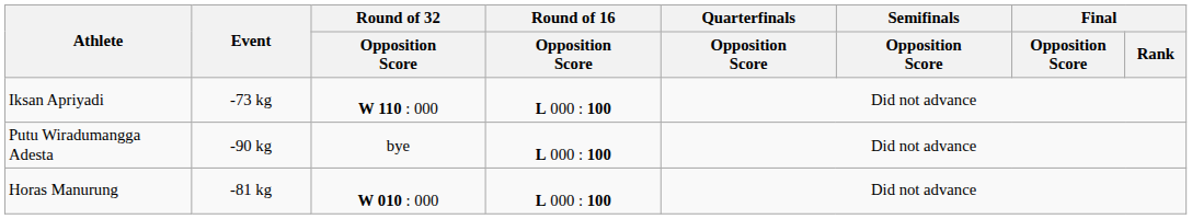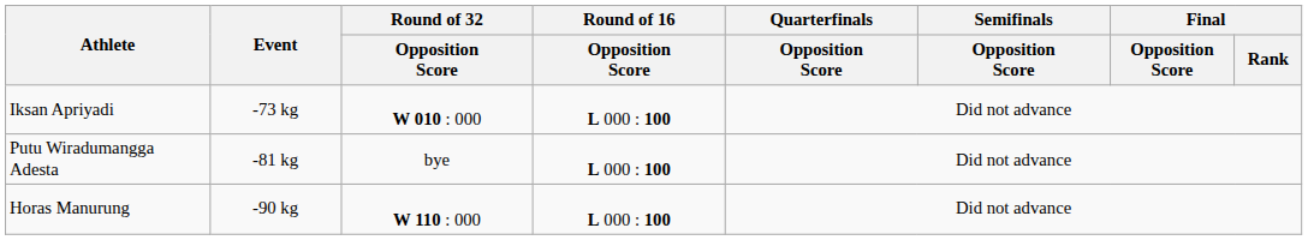Iksan Apriyadi | Round of 32 / Opposition Score: W 110 : 000 -> W 010 : 000
Putu Wiradumangga Adesta | Event: -90 kg -> -81 kg
Horas Manurung | Event: -81 kg -> -90 kg
Horas Manurung | Round of 32 / Opposition Score: W 010 : 000 -> W 110 : 000
